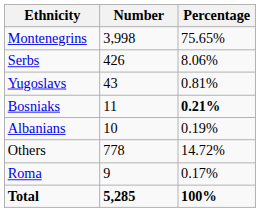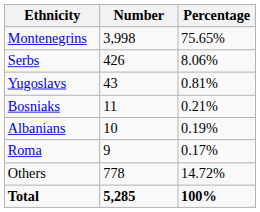Bosniaks | Percentage: bold -> normal
rows swapped: Roma <-> Others
